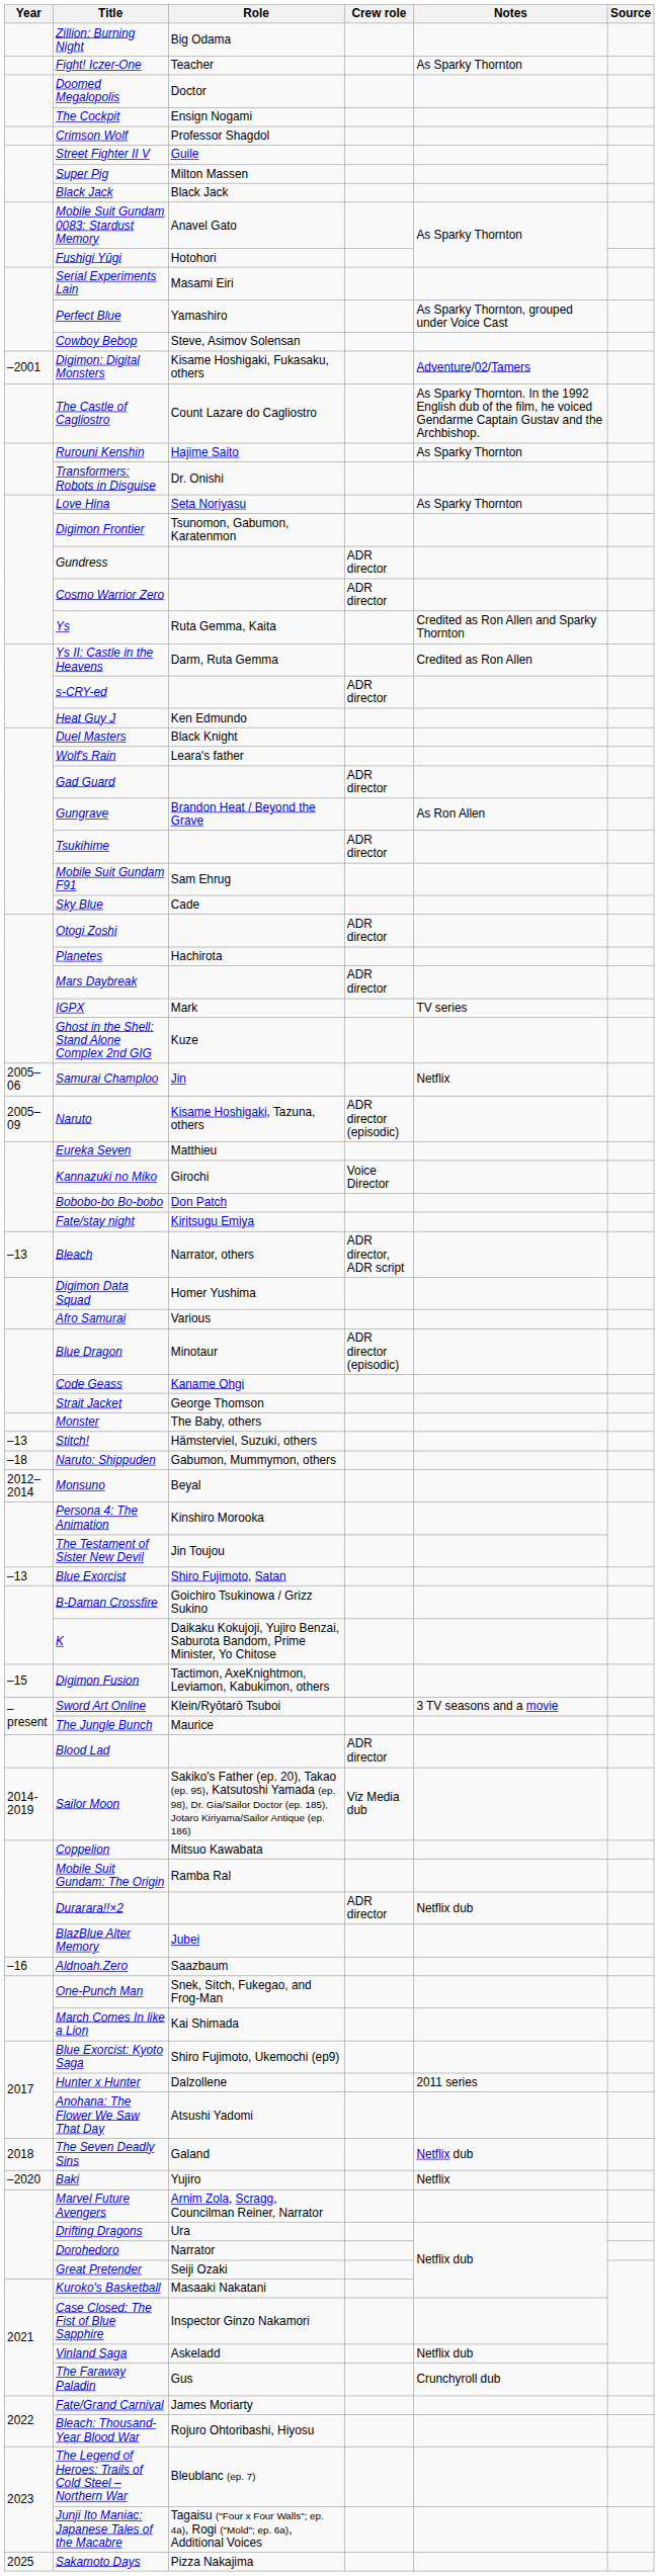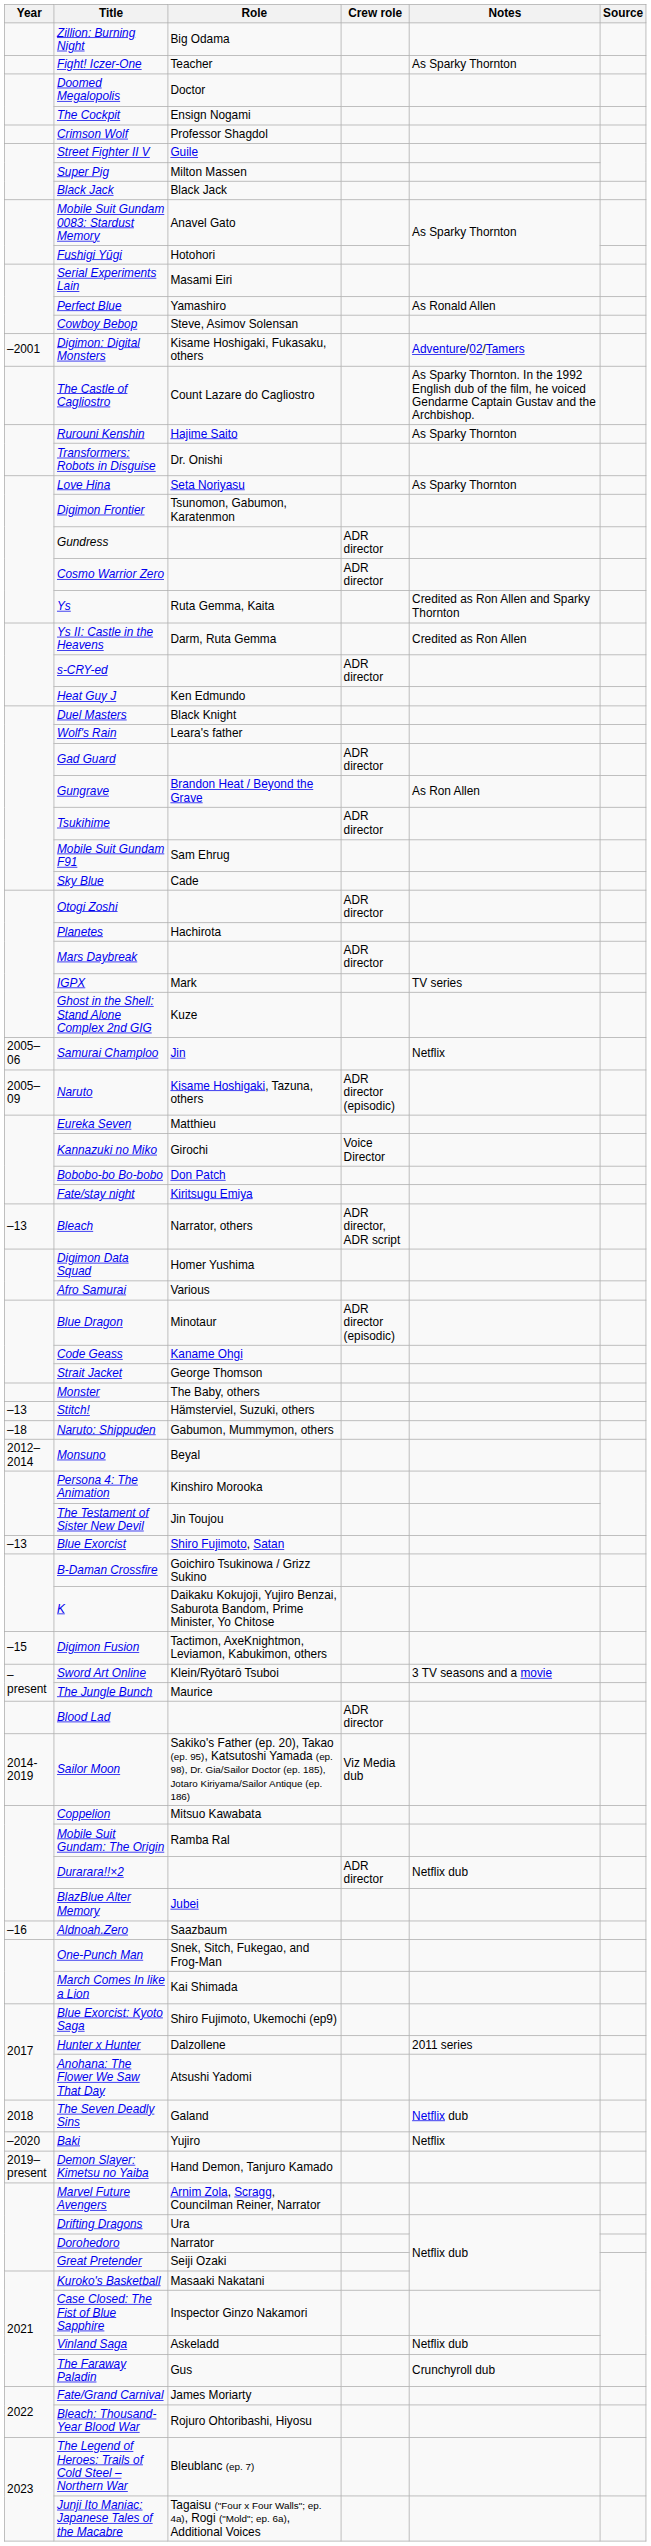Perfect Blue | Notes: As Sparky Thornton, grouped under Voice Cast -> As Ronald Allen
+ row: 2019–present | Demon Slayer: Kimetsu no Yaiba | Hand Demon, Tanjuro Kamado
- row: 2025 | Sakamoto Days | Pizza Nakajima
